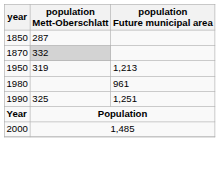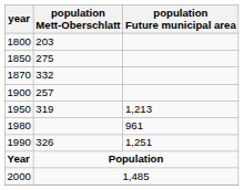+ row: 1800 | 203
1850 | population Mett-Oberschlatt: 287 -> 275
1870 | population Mett-Oberschlatt: lightgrey background -> no background
+ row: 1900 | 257
1990 | population Mett-Oberschlatt: 325 -> 326
